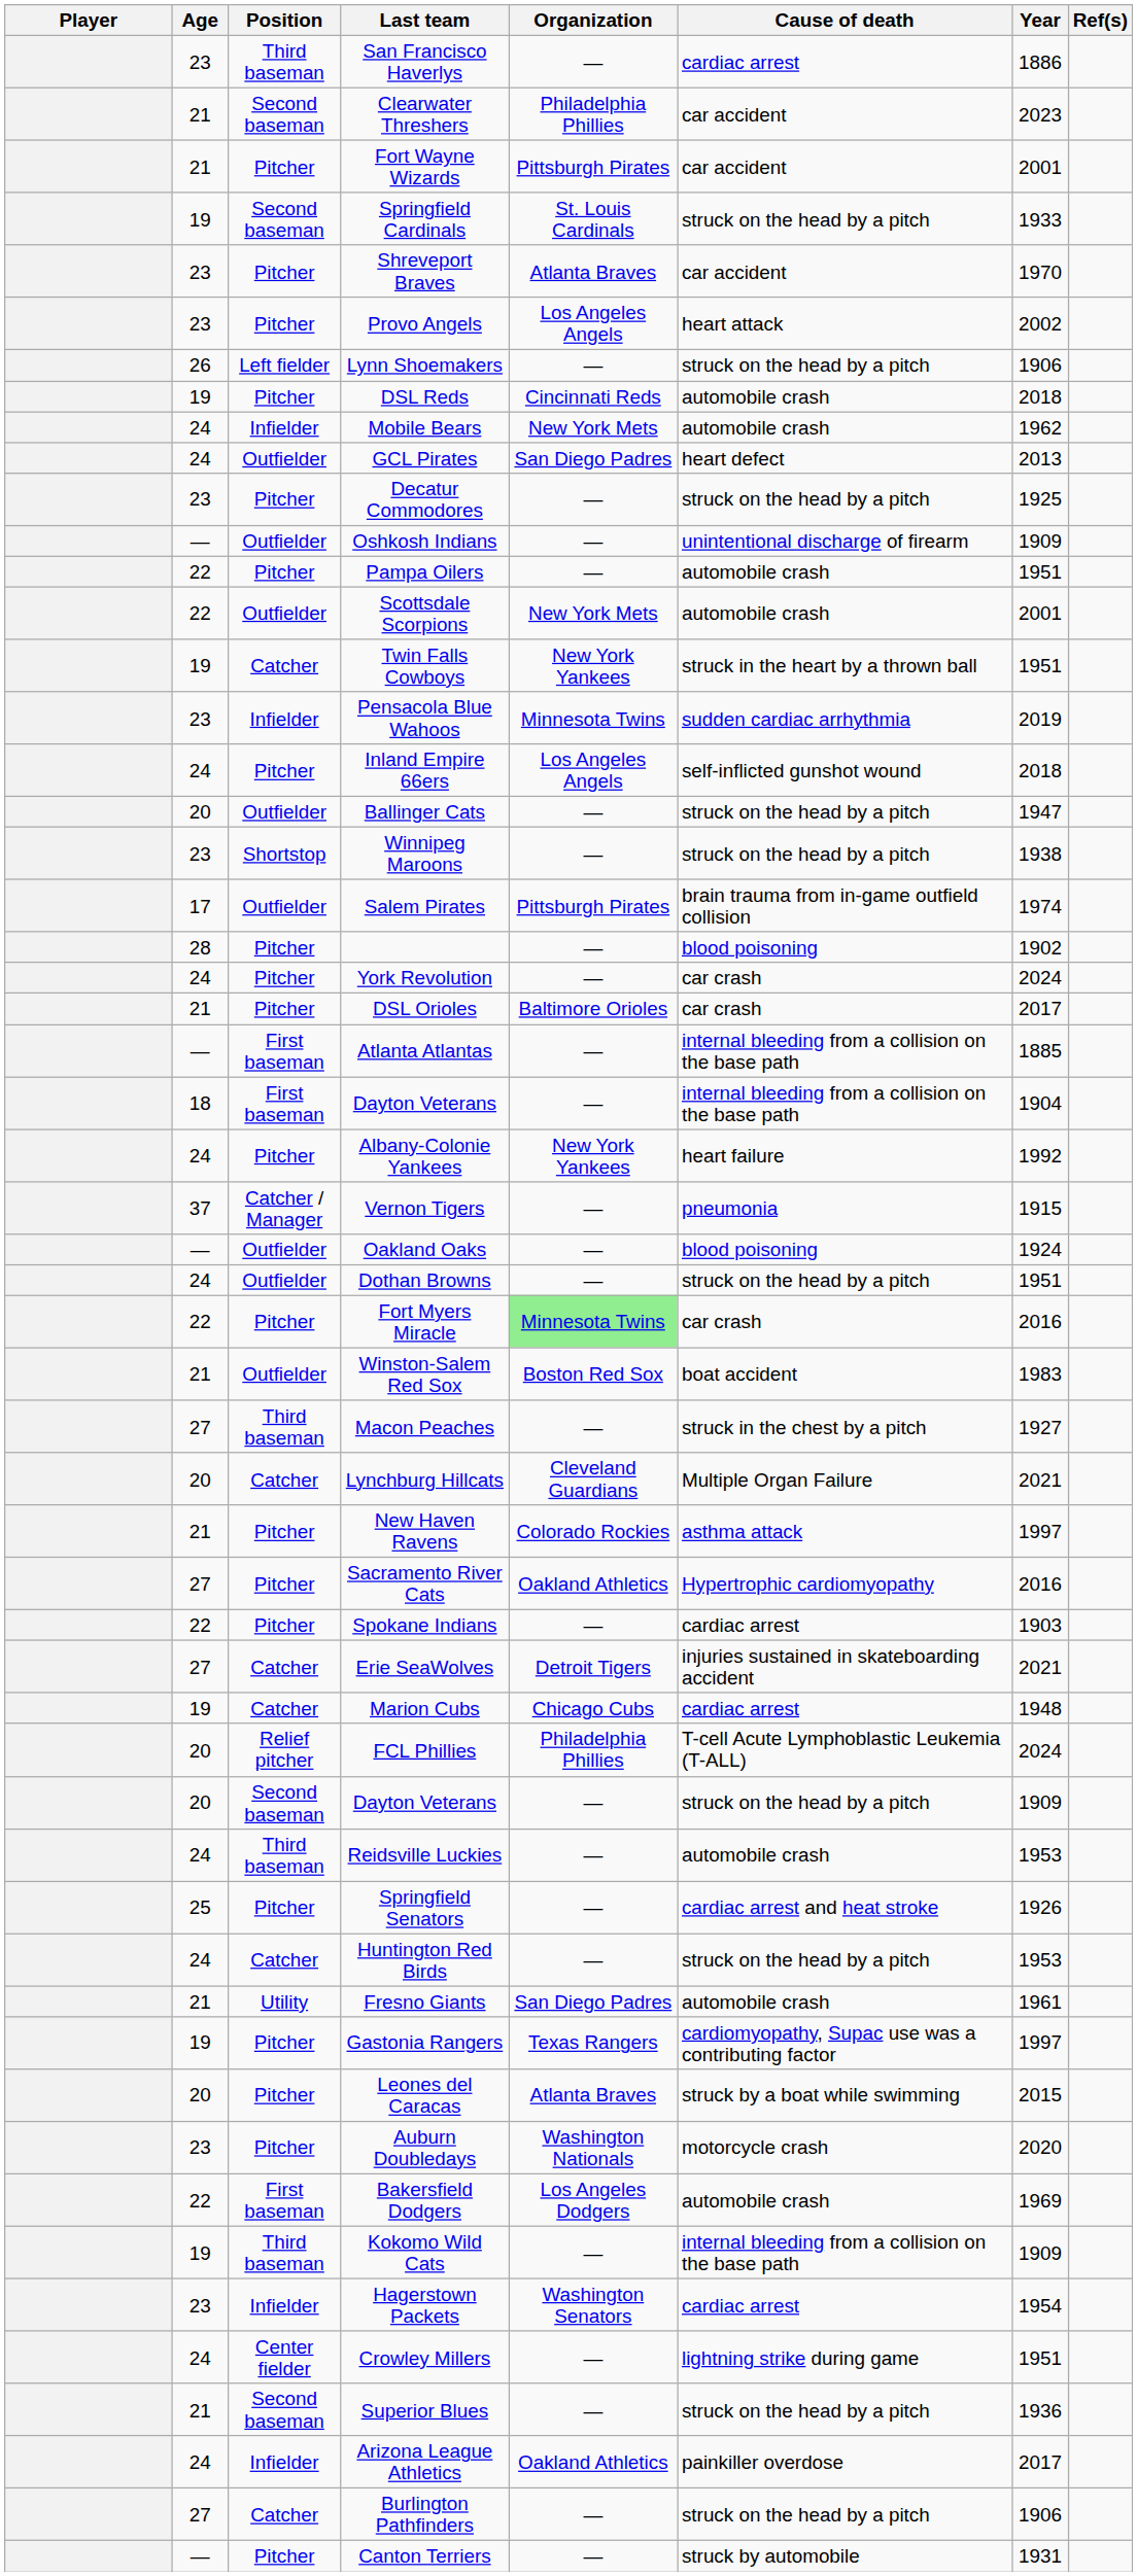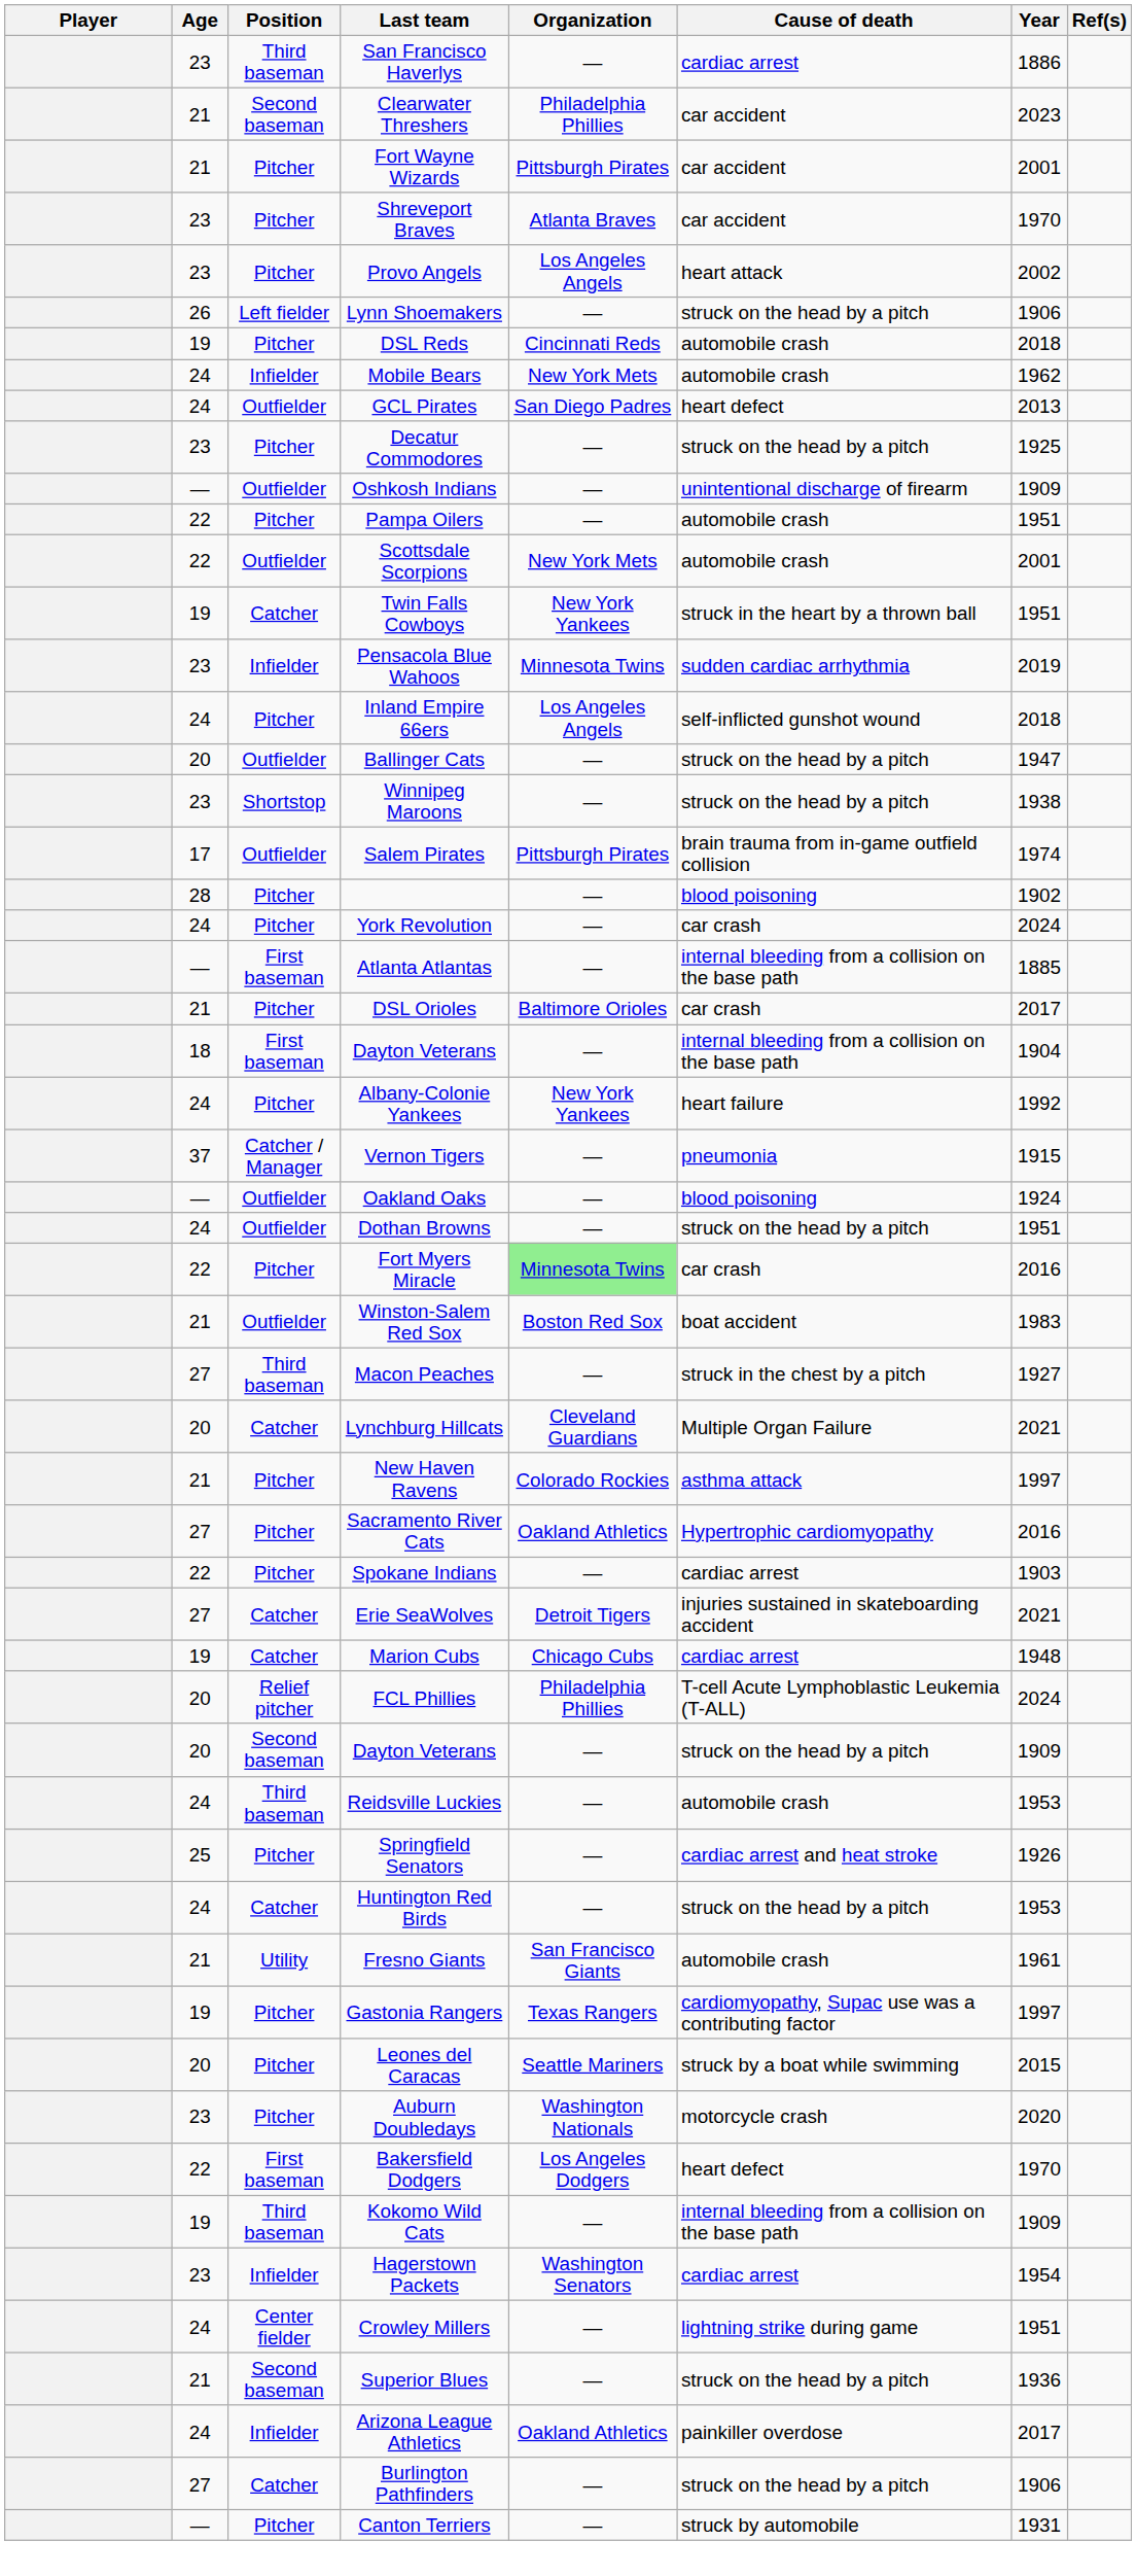- row: 19 | Second baseman | Springfield Cardinals | St. Louis Cardinals | struck on the head by a pitch | 1933
rows swapped: DSL Orioles <-> Atlanta Atlantas
Fresno Giants | Organization: San Diego Padres -> San Francisco Giants
Leones del Caracas | Organization: Atlanta Braves -> Seattle Mariners
Bakersfield Dodgers | Cause of death: automobile crash -> heart defect
Bakersfield Dodgers | Year: 1969 -> 1970
